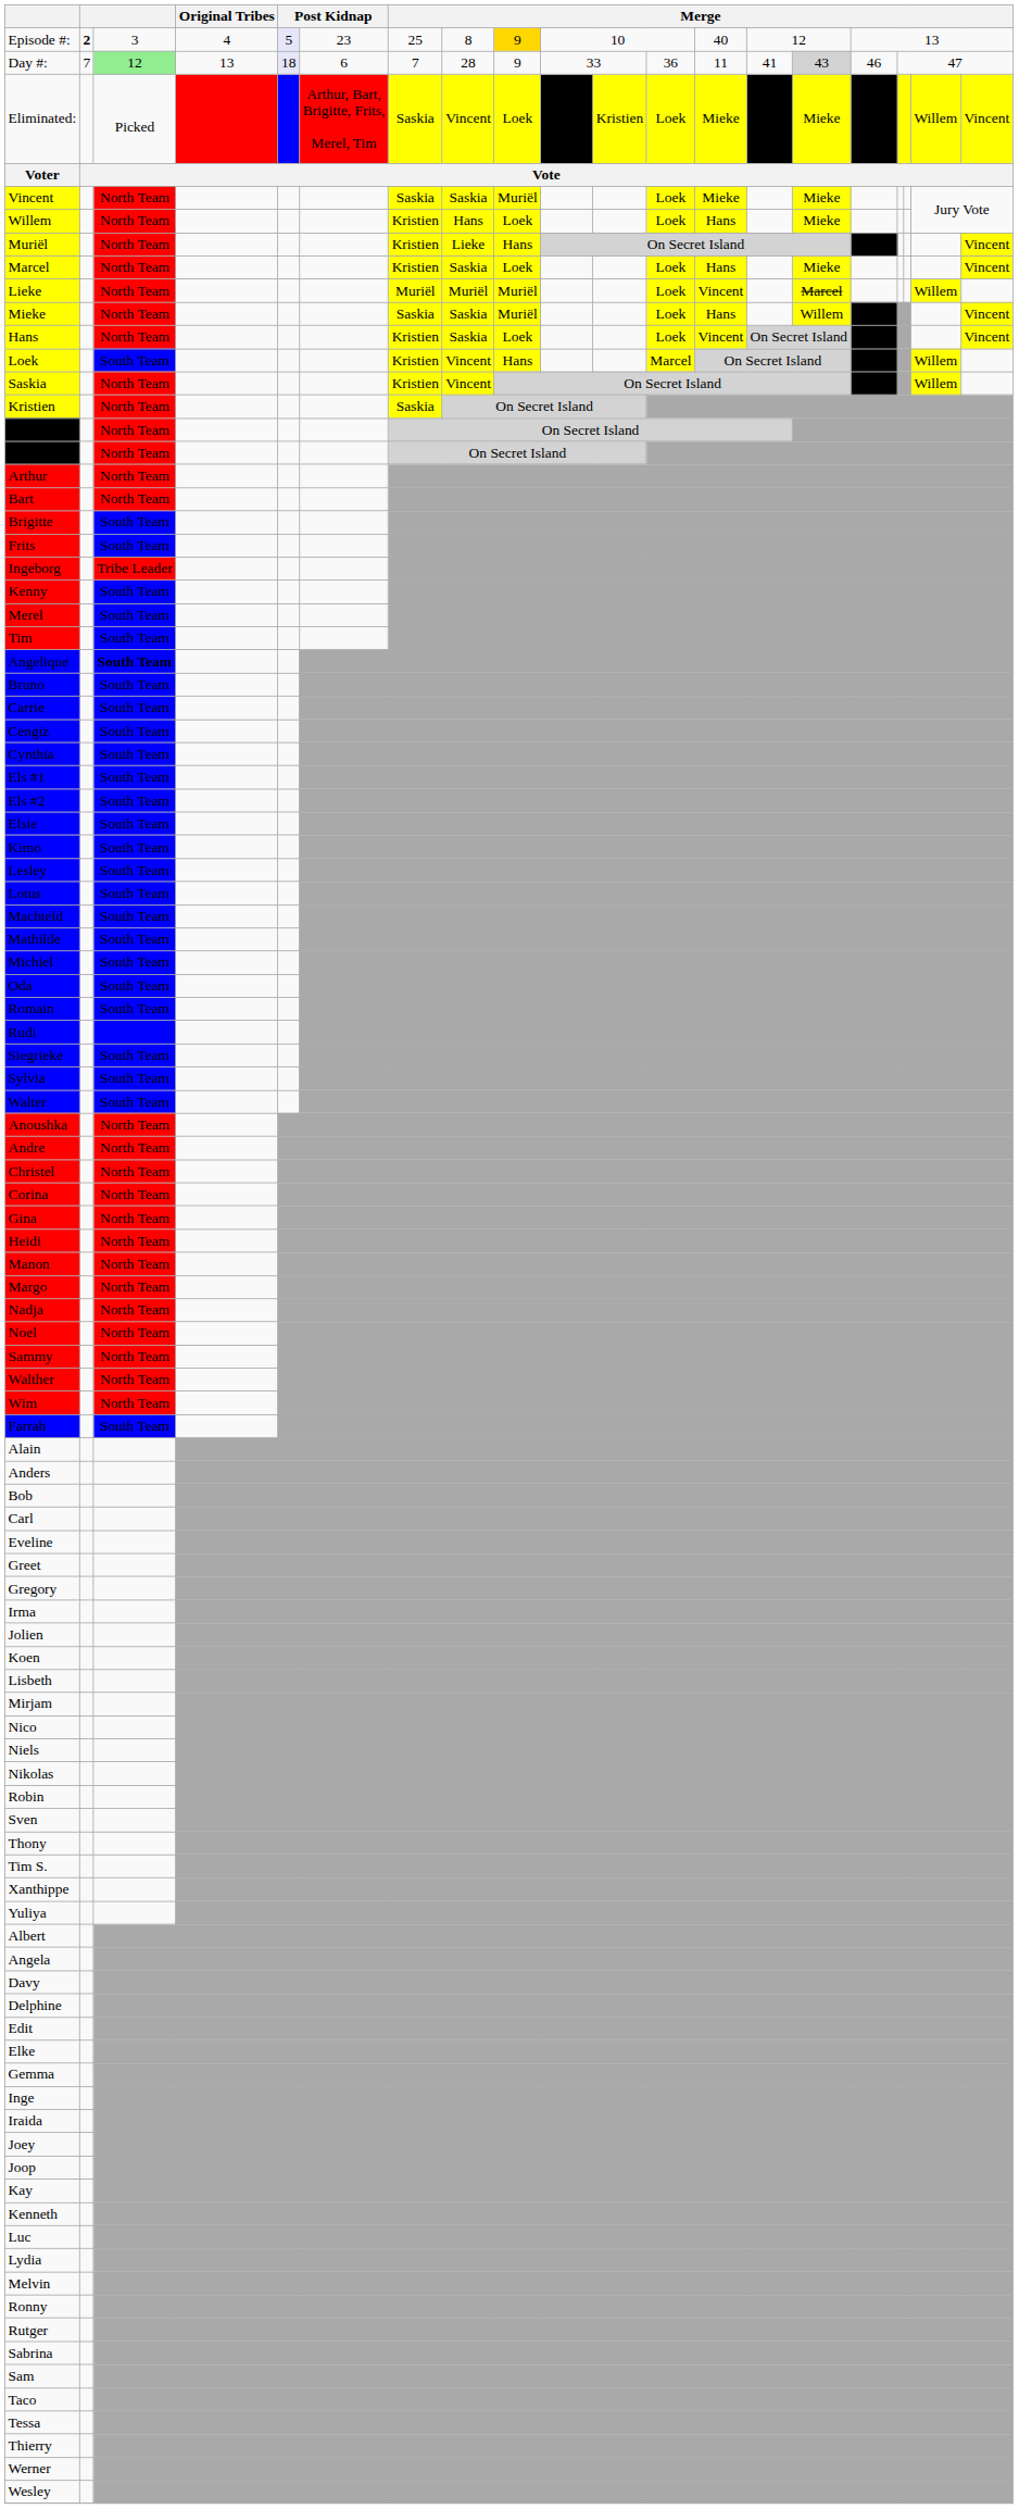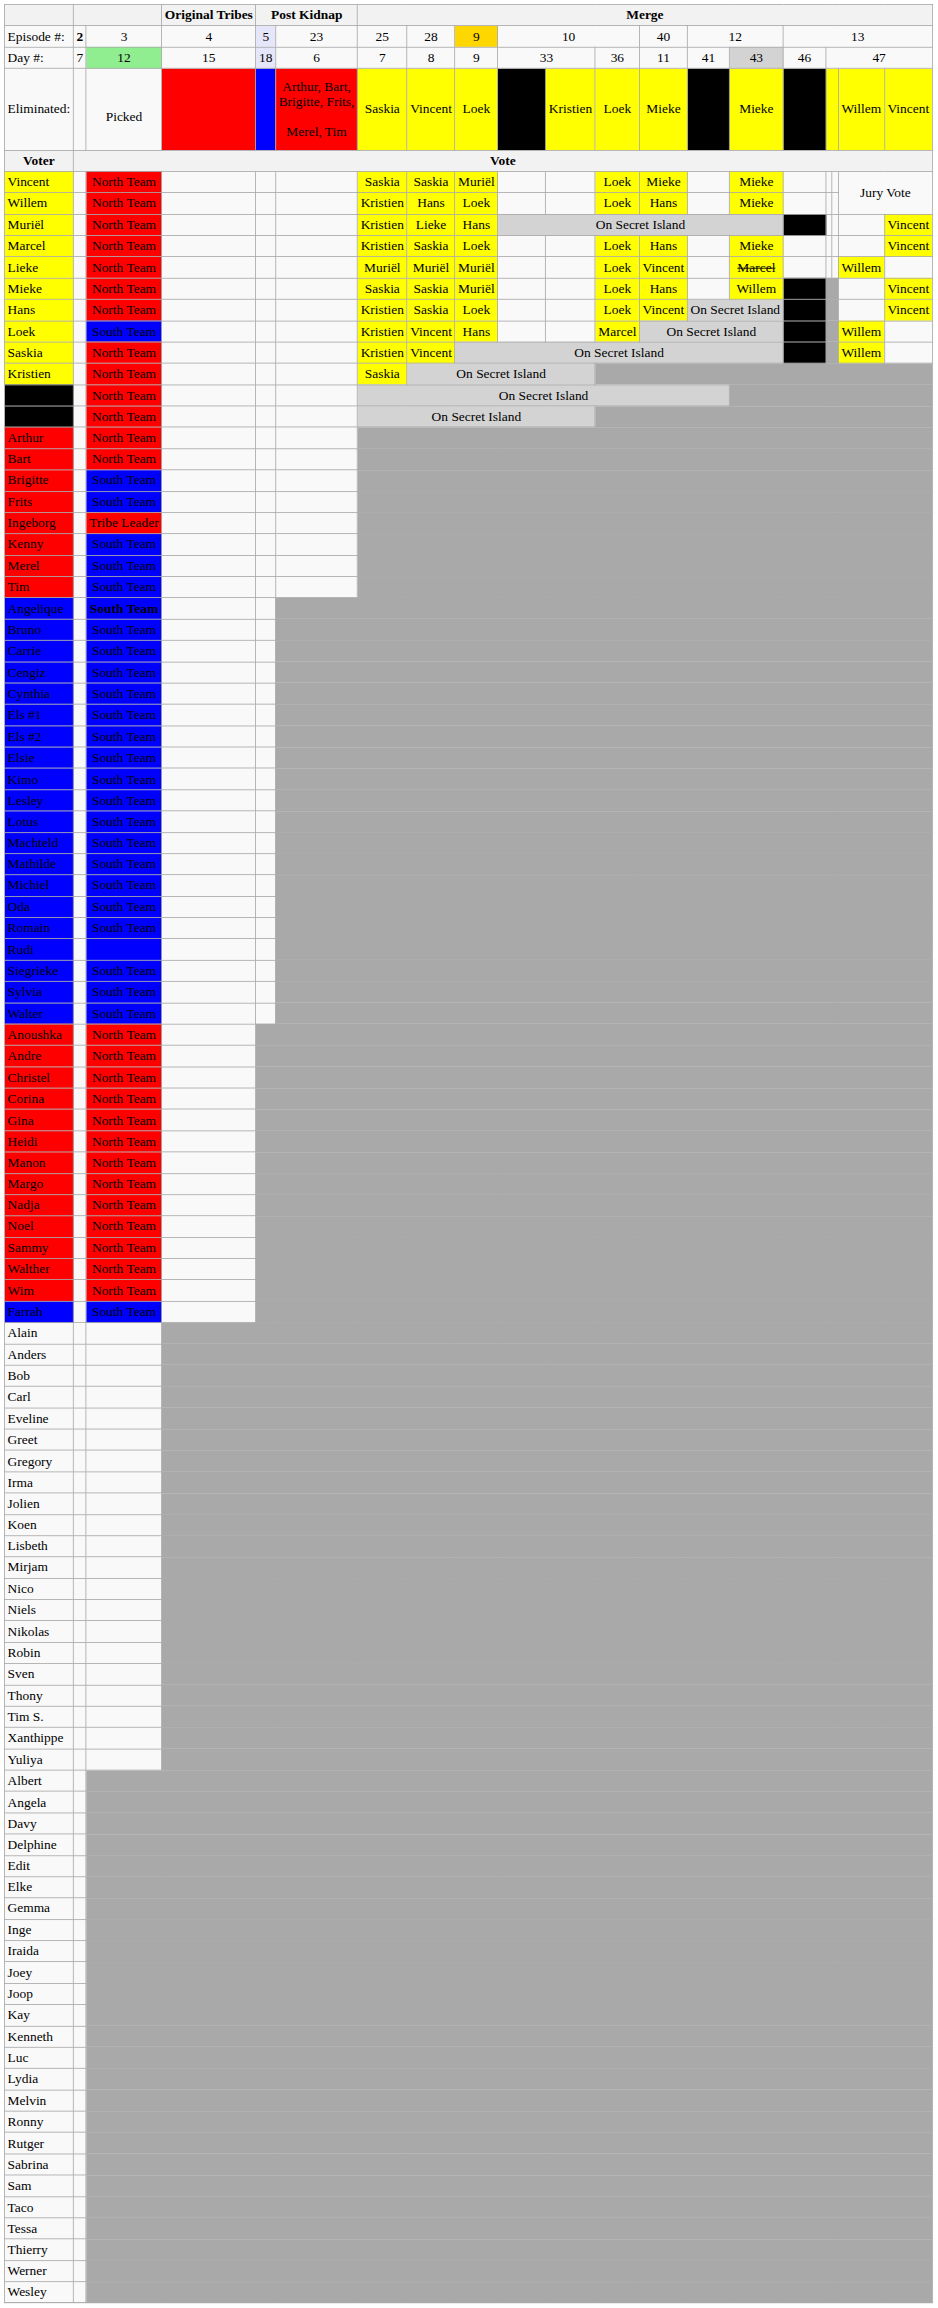Episode #: | column 8: 8 -> 28
Day #: | Original Tribes: 13 -> 15
Day #: | column 8: 28 -> 8
